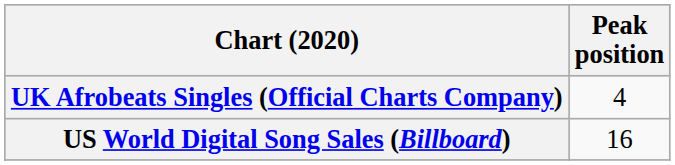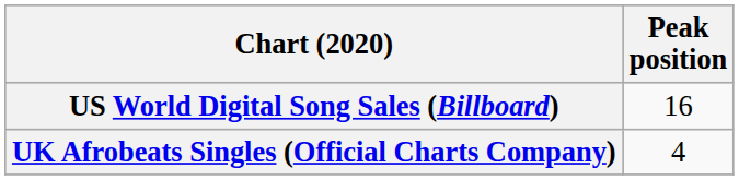rows swapped: US World Digital Song Sales (Billboard) <-> UK Afrobeats Singles (Official Charts Company)
